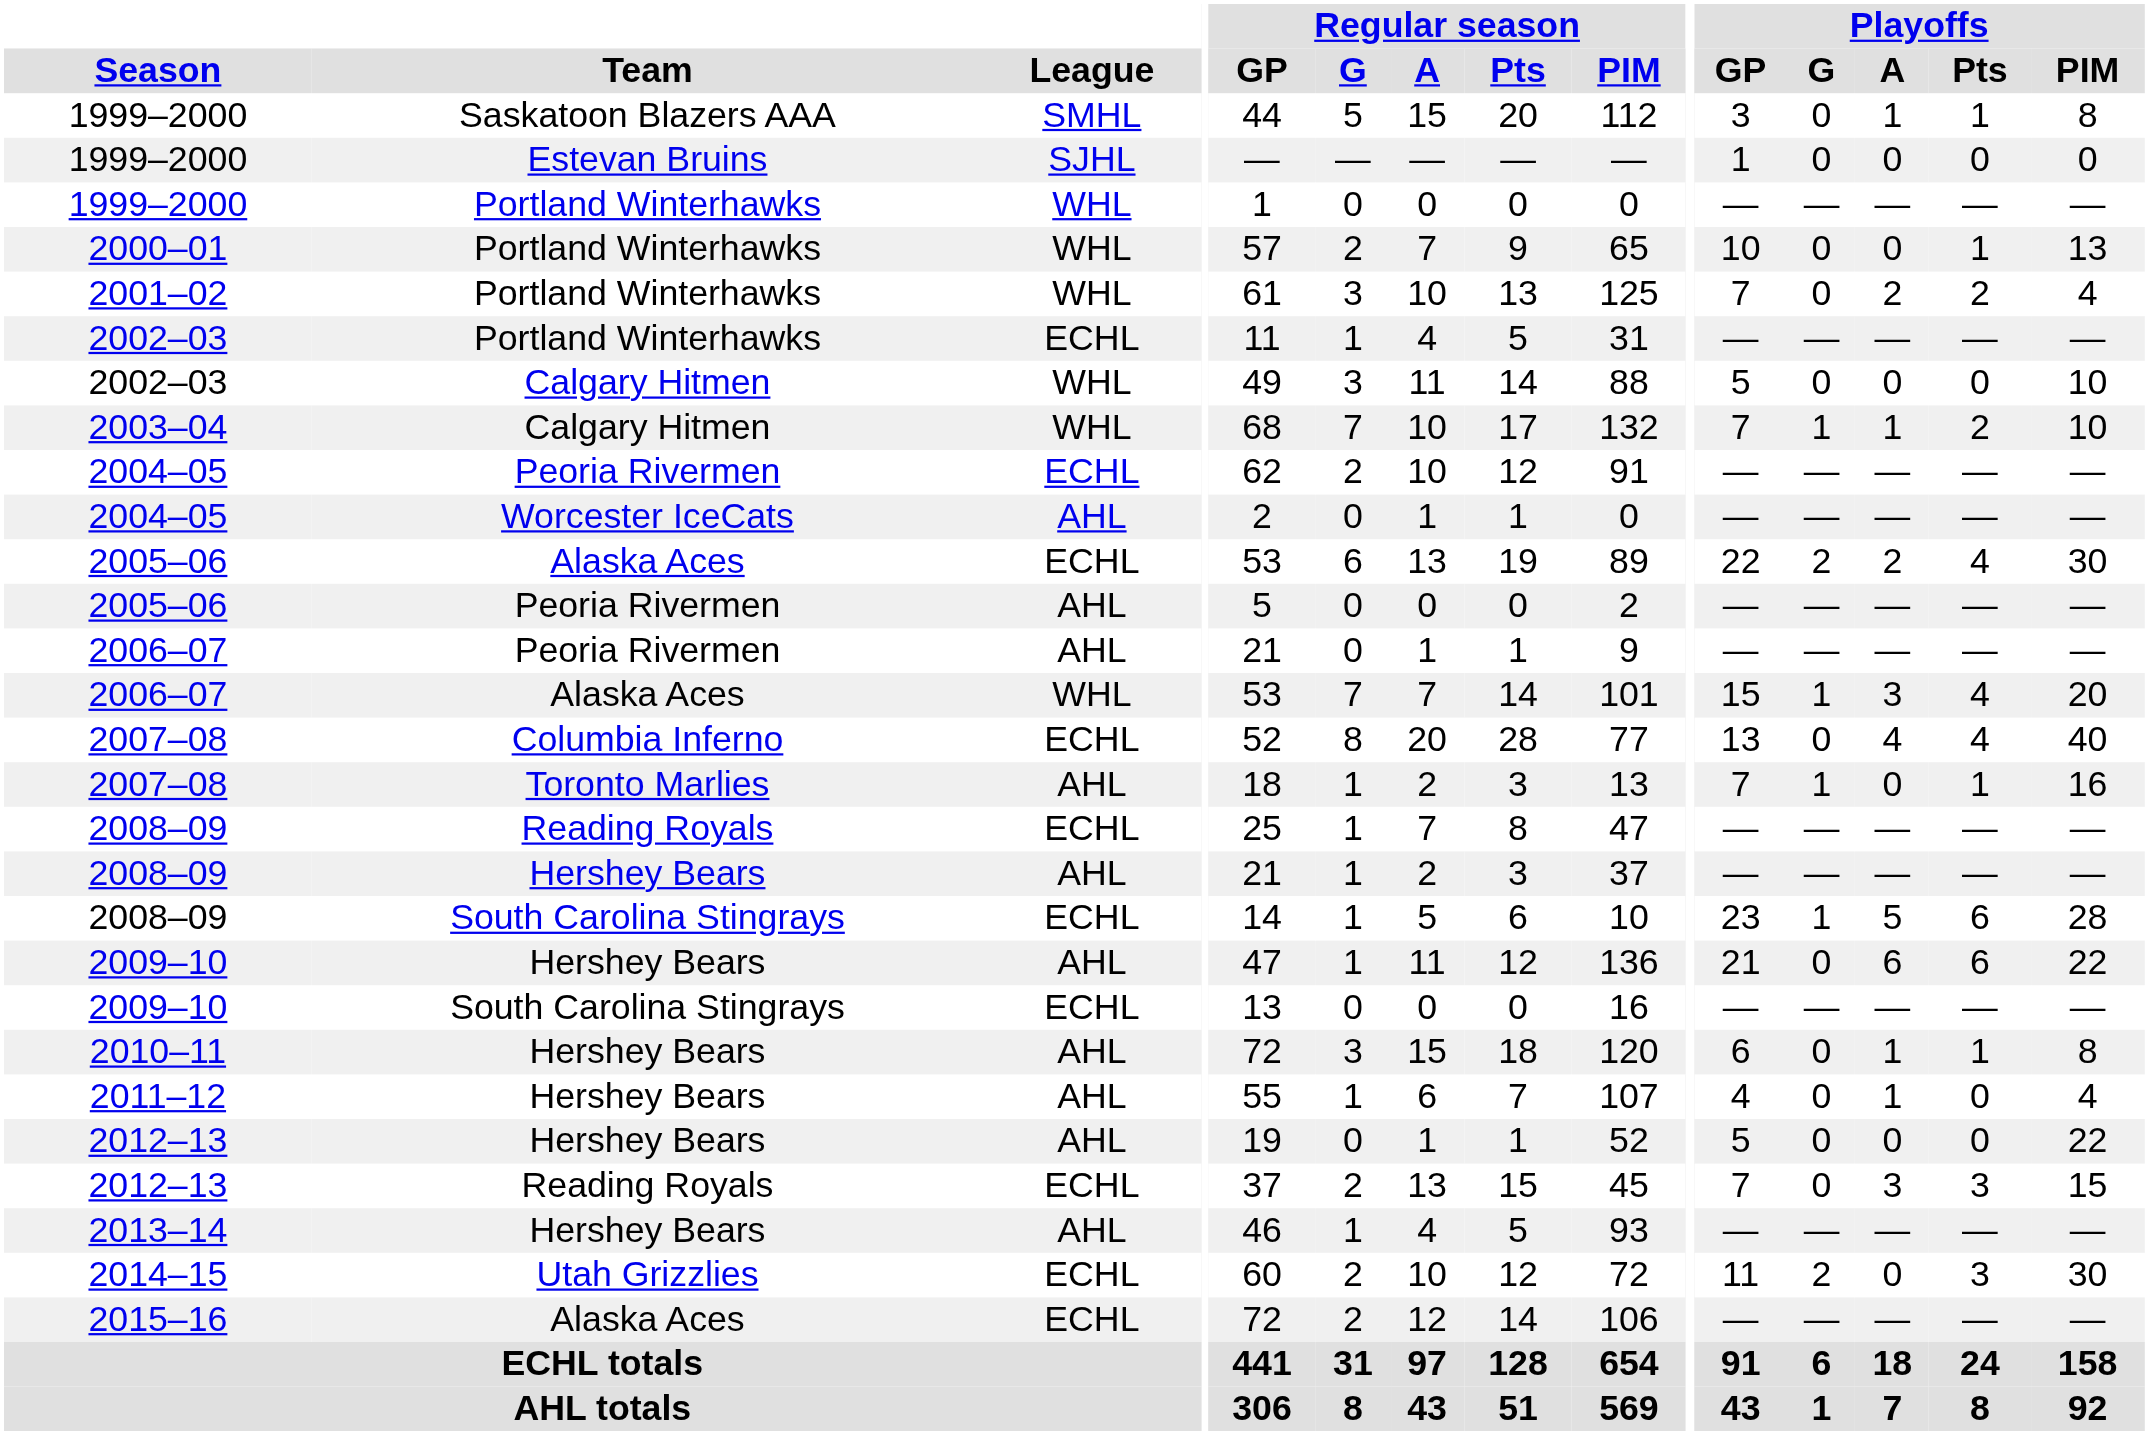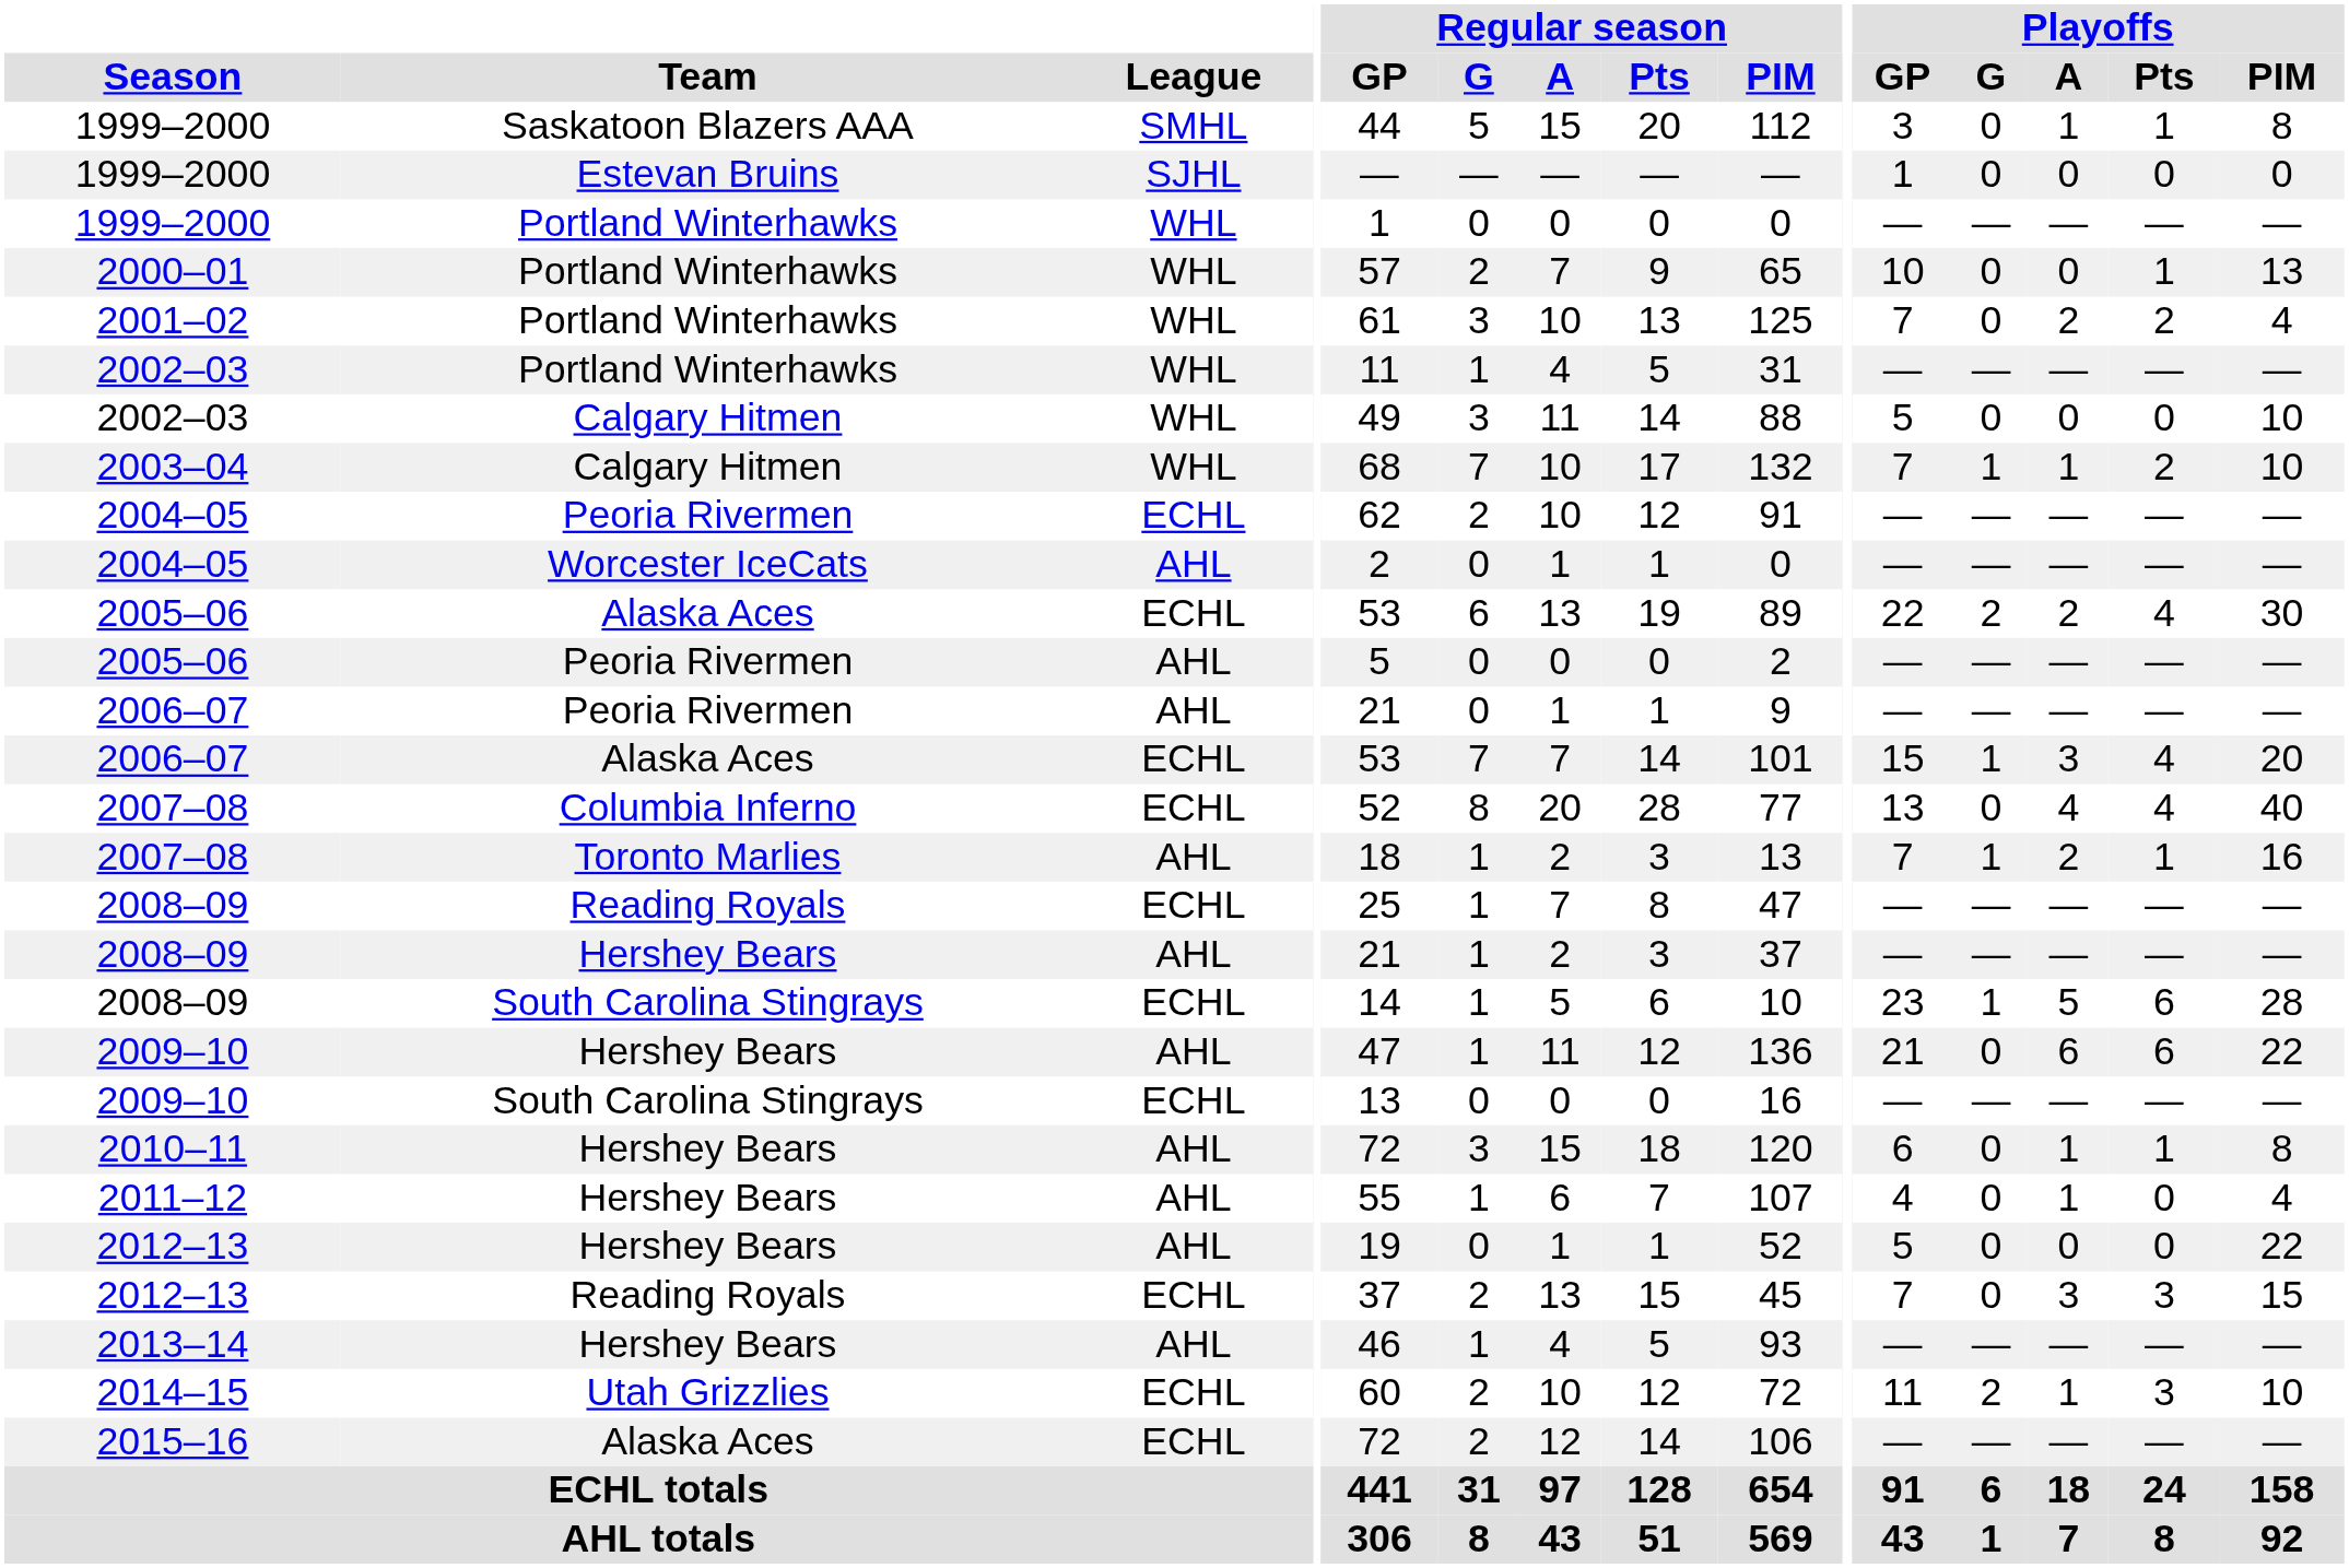2002–03 / Portland Winterhawks | League: ECHL -> WHL
2006–07 / Alaska Aces | League: WHL -> ECHL
2007–08 / Toronto Marlies | Playoffs / A: 0 -> 2
2014–15 | Playoffs / A: 0 -> 1
2014–15 | Playoffs / PIM: 30 -> 10
